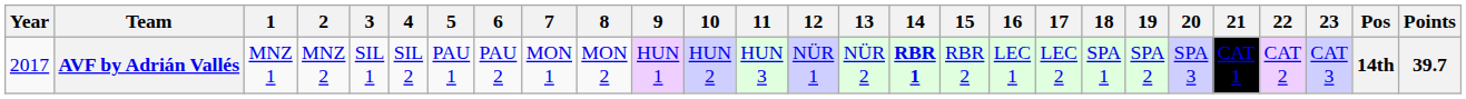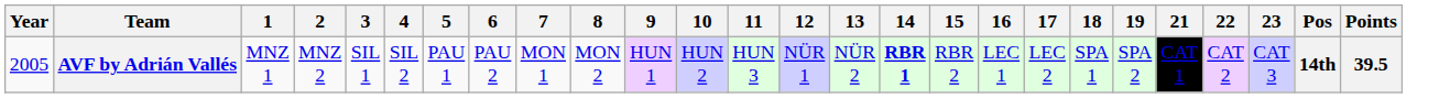- column: 20 | SPA 3
AVF by Adrián Vallés | Year: 2017 -> 2005
AVF by Adrián Vallés | Points: 39.7 -> 39.5
